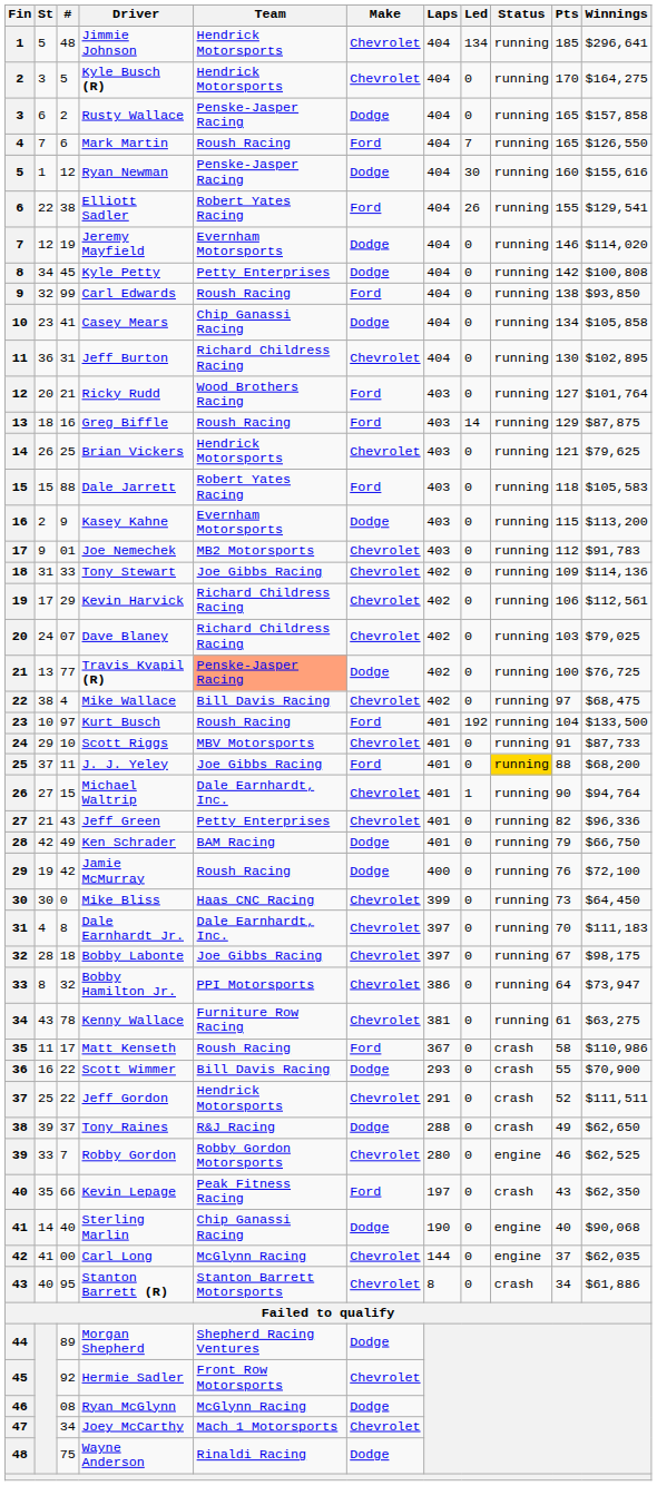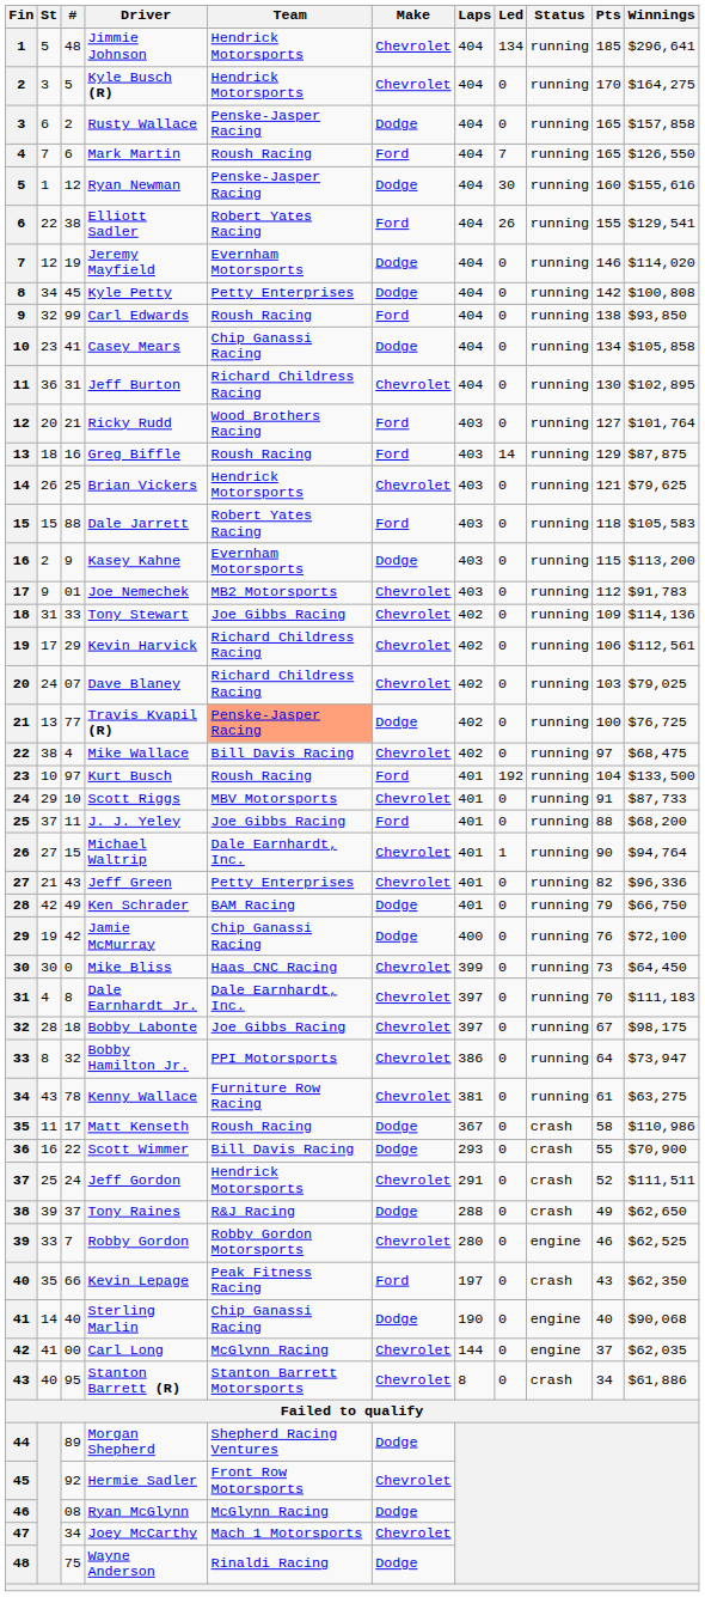J. J. Yeley | Status: gold background -> no background
Jamie McMurray | Team: Roush Racing -> Chip Ganassi Racing
Matt Kenseth | Make: Ford -> Dodge
Jeff Gordon | #: 22 -> 24
